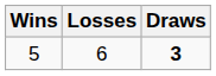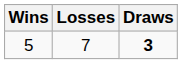5 | Losses: 6 -> 7
